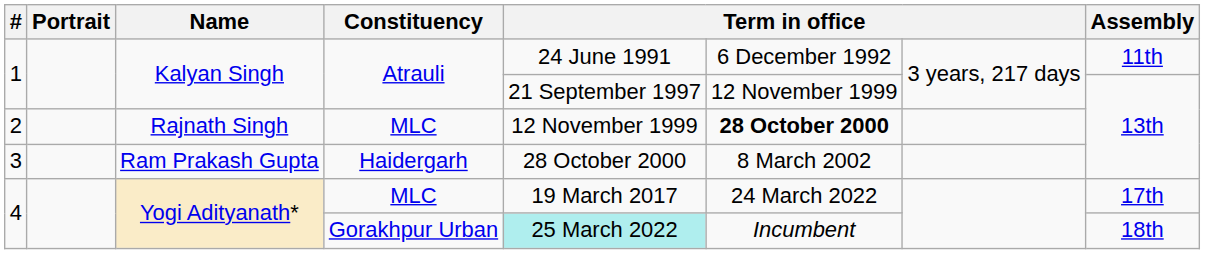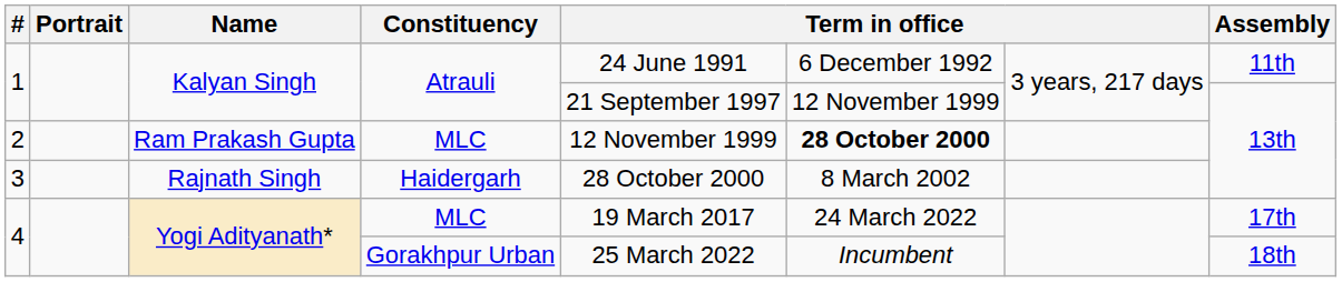2 | Name: Rajnath Singh -> Ram Prakash Gupta
3 | Name: Ram Prakash Gupta -> Rajnath Singh
4 / Gorakhpur Urban | column 5: paleturquoise background -> no background
